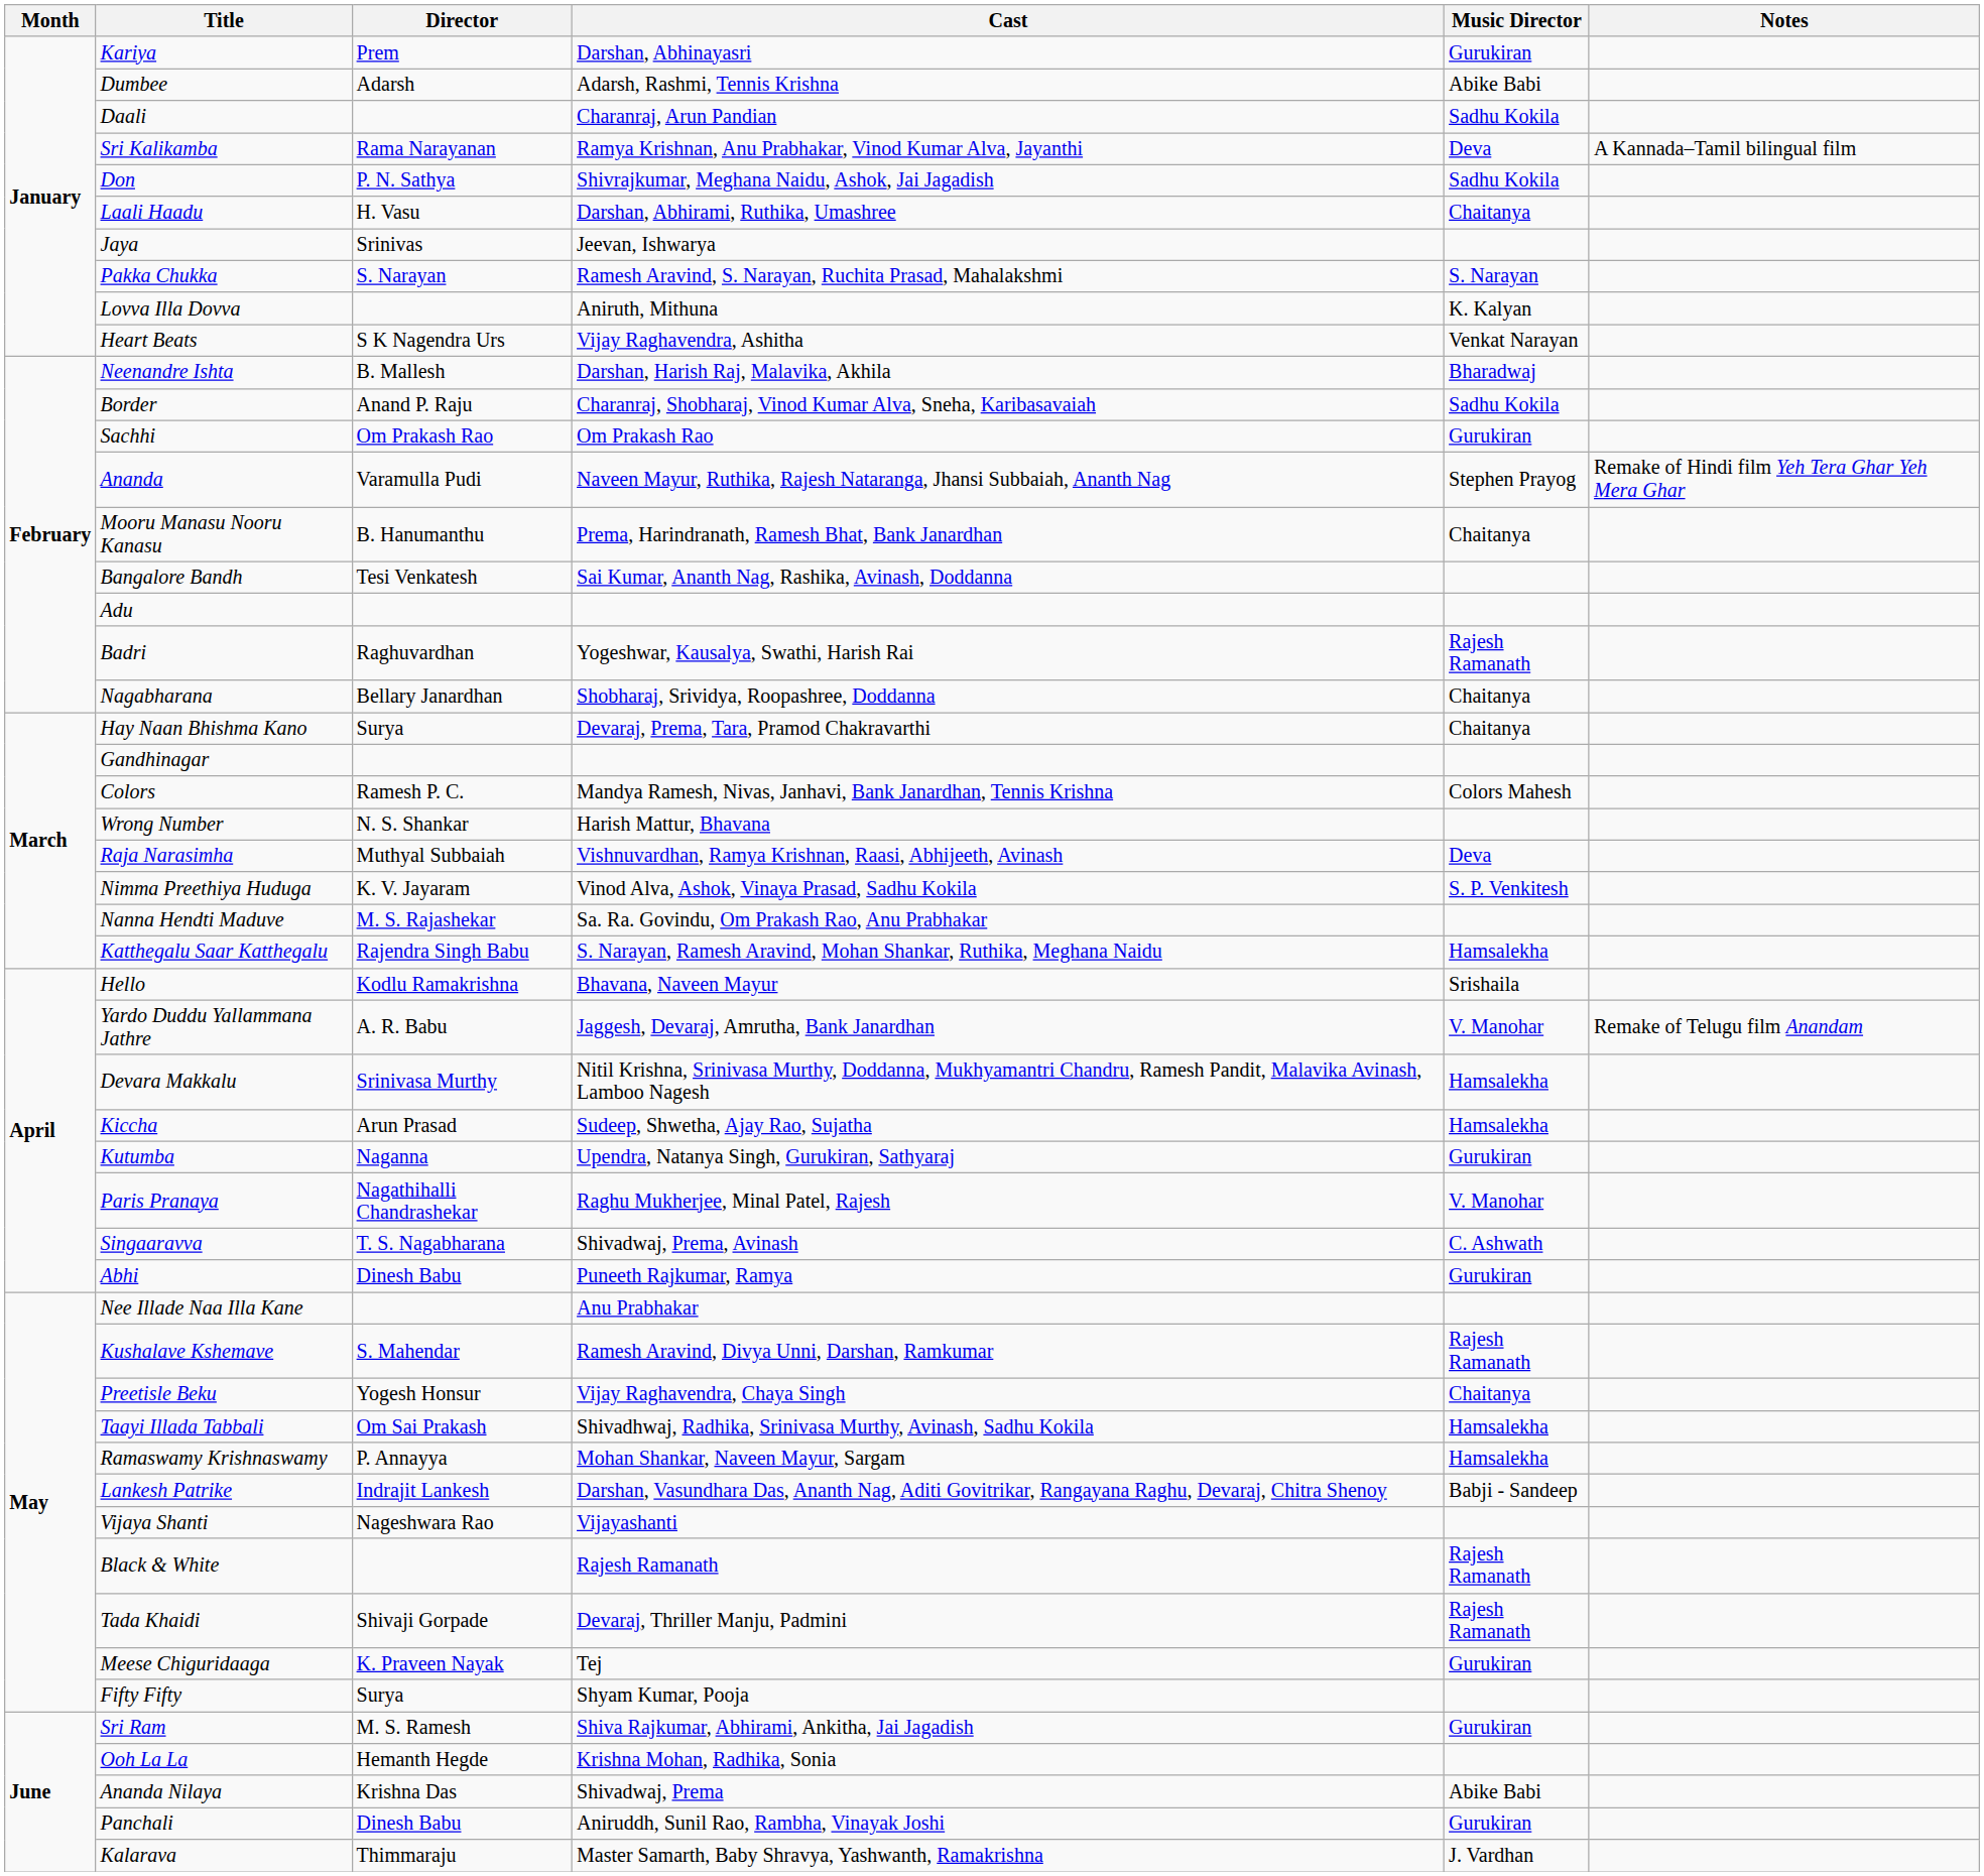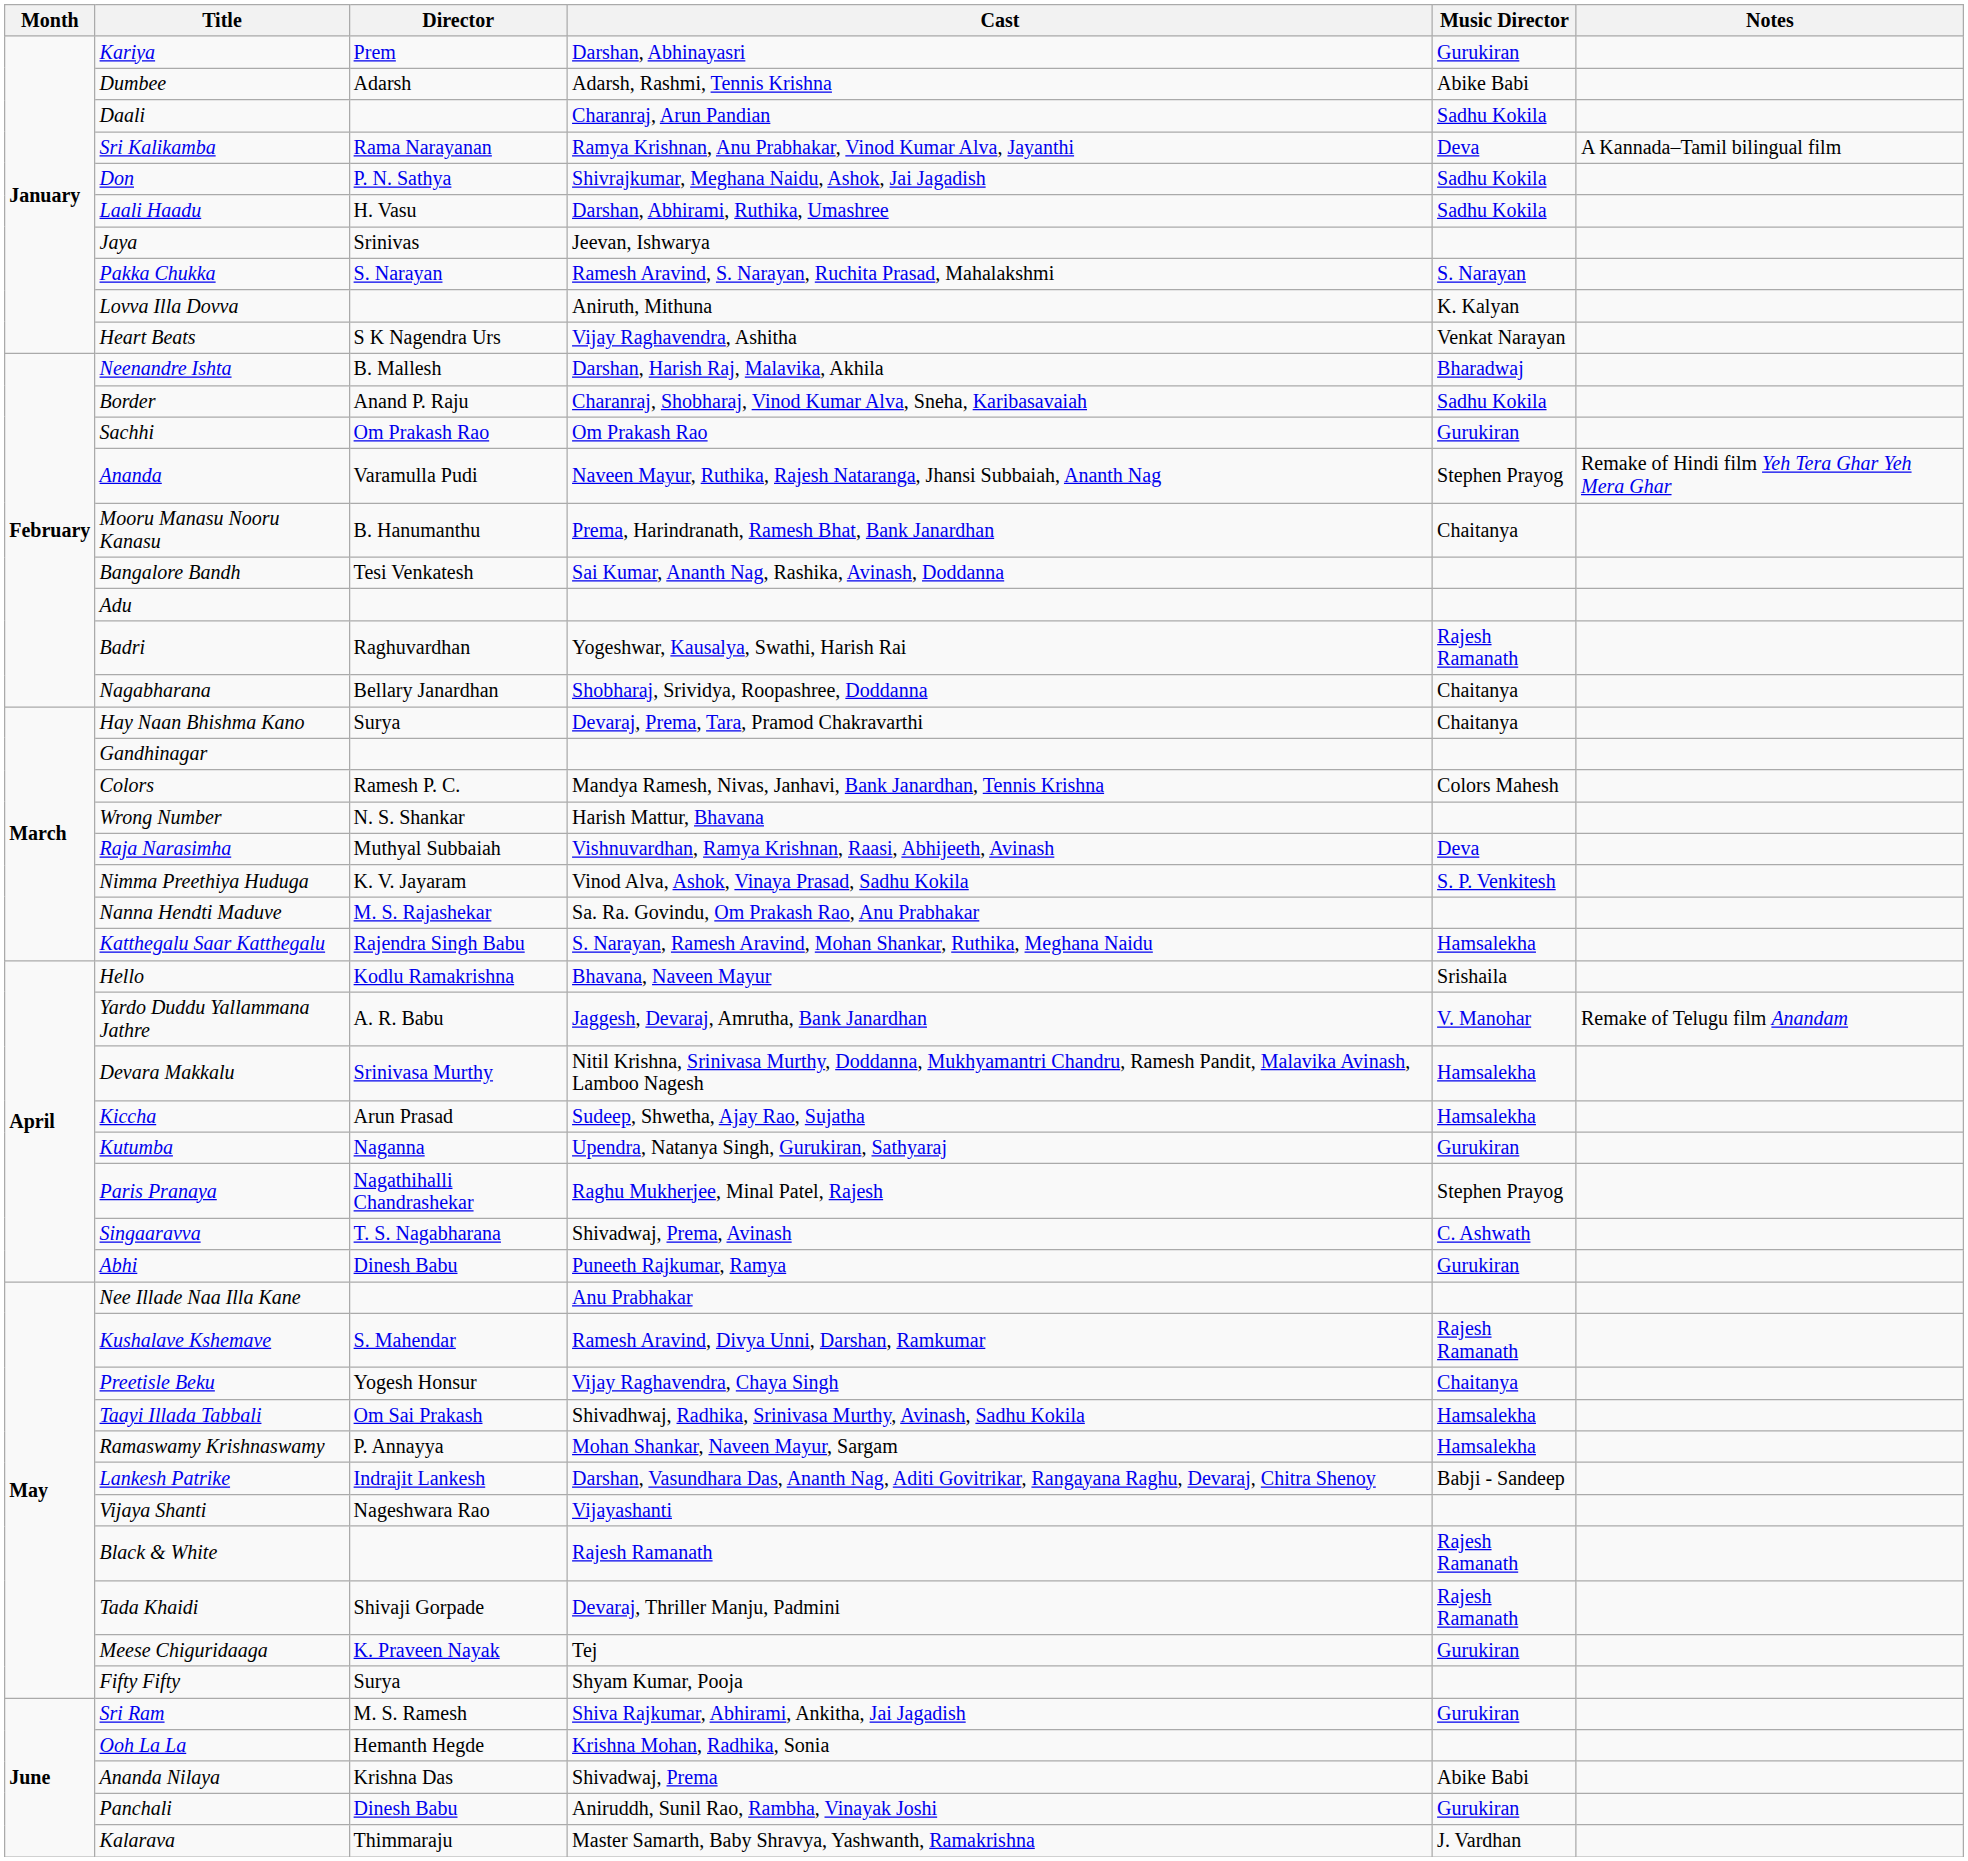Laali Haadu | Music Director: Chaitanya -> Sadhu Kokila
Paris Pranaya | Music Director: V. Manohar -> Stephen Prayog
